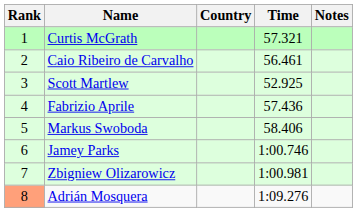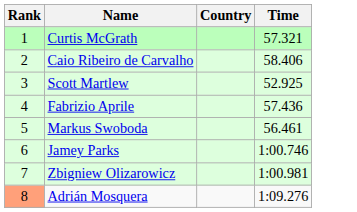- column: Notes
Caio Ribeiro de Carvalho | Time: 56.461 -> 58.406
Markus Swoboda | Time: 58.406 -> 56.461
